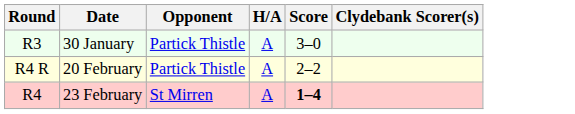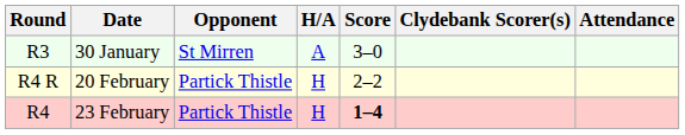+ column: Attendance
30 January | Opponent: Partick Thistle -> St Mirren
20 February | H/A: A -> H
23 February | Opponent: St Mirren -> Partick Thistle
23 February | H/A: A -> H
